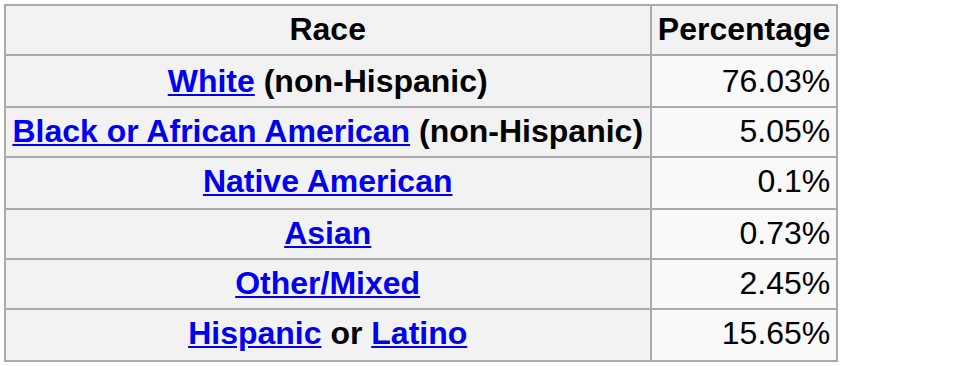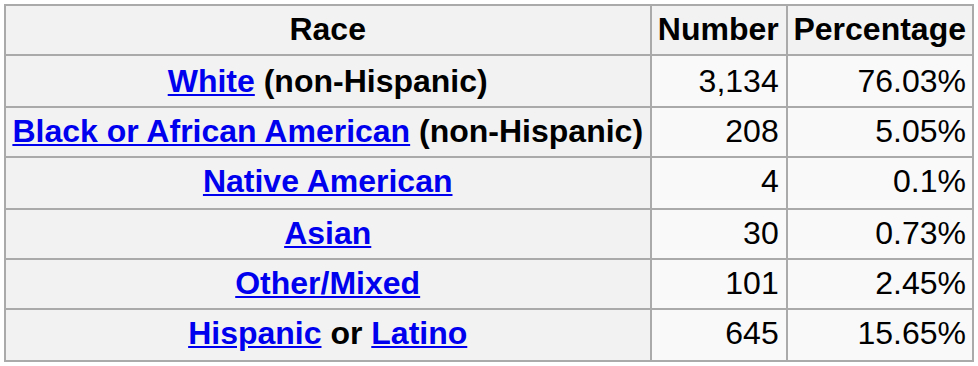+ column: Number | 3,134 | 208 | 4 | 30 | 101 | 645
